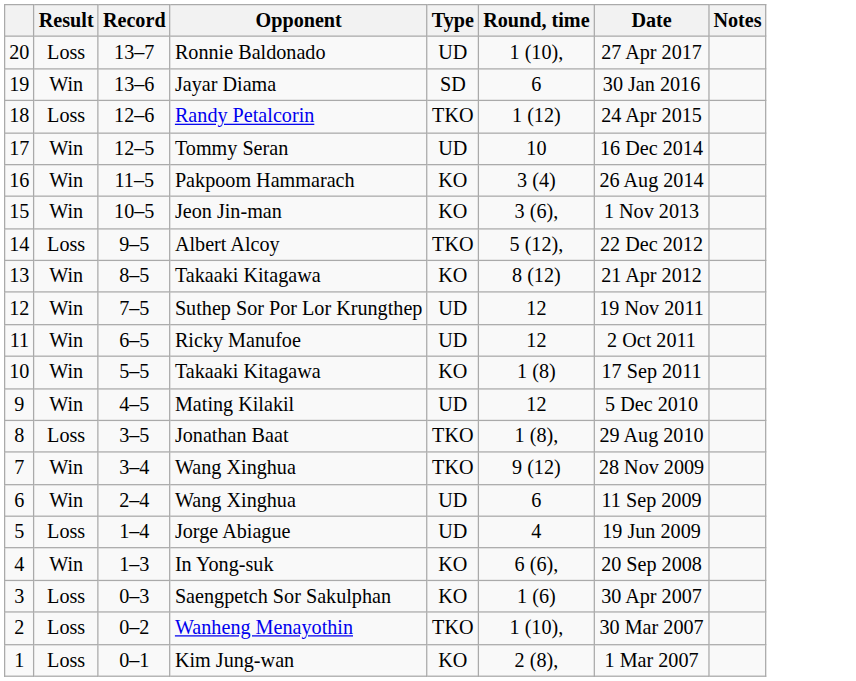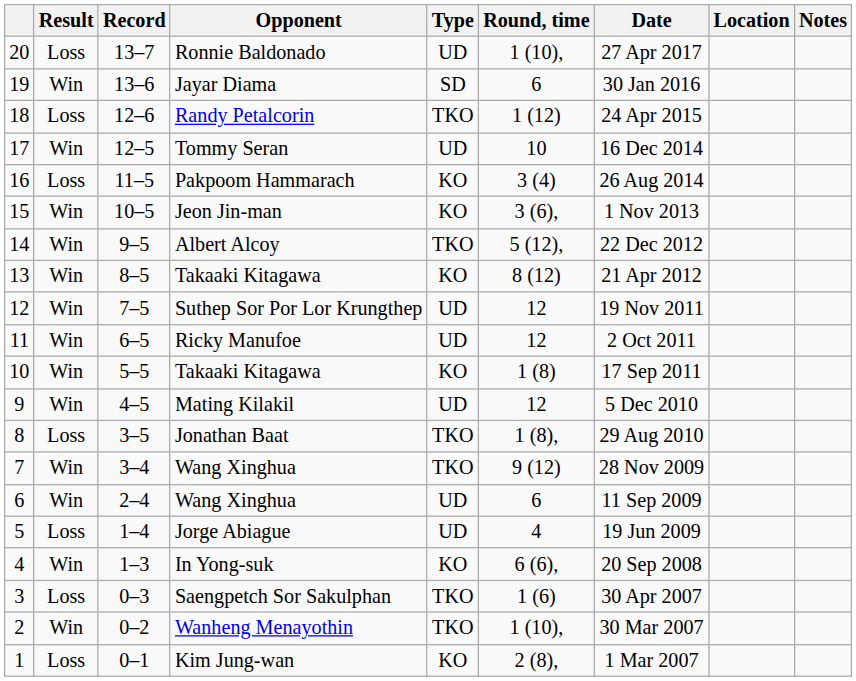+ column: Location
Pakpoom Hammarach | Result: Win -> Loss
Albert Alcoy | Result: Loss -> Win
Saengpetch Sor Sakulphan | Type: KO -> TKO
Wanheng Menayothin | Result: Loss -> Win
